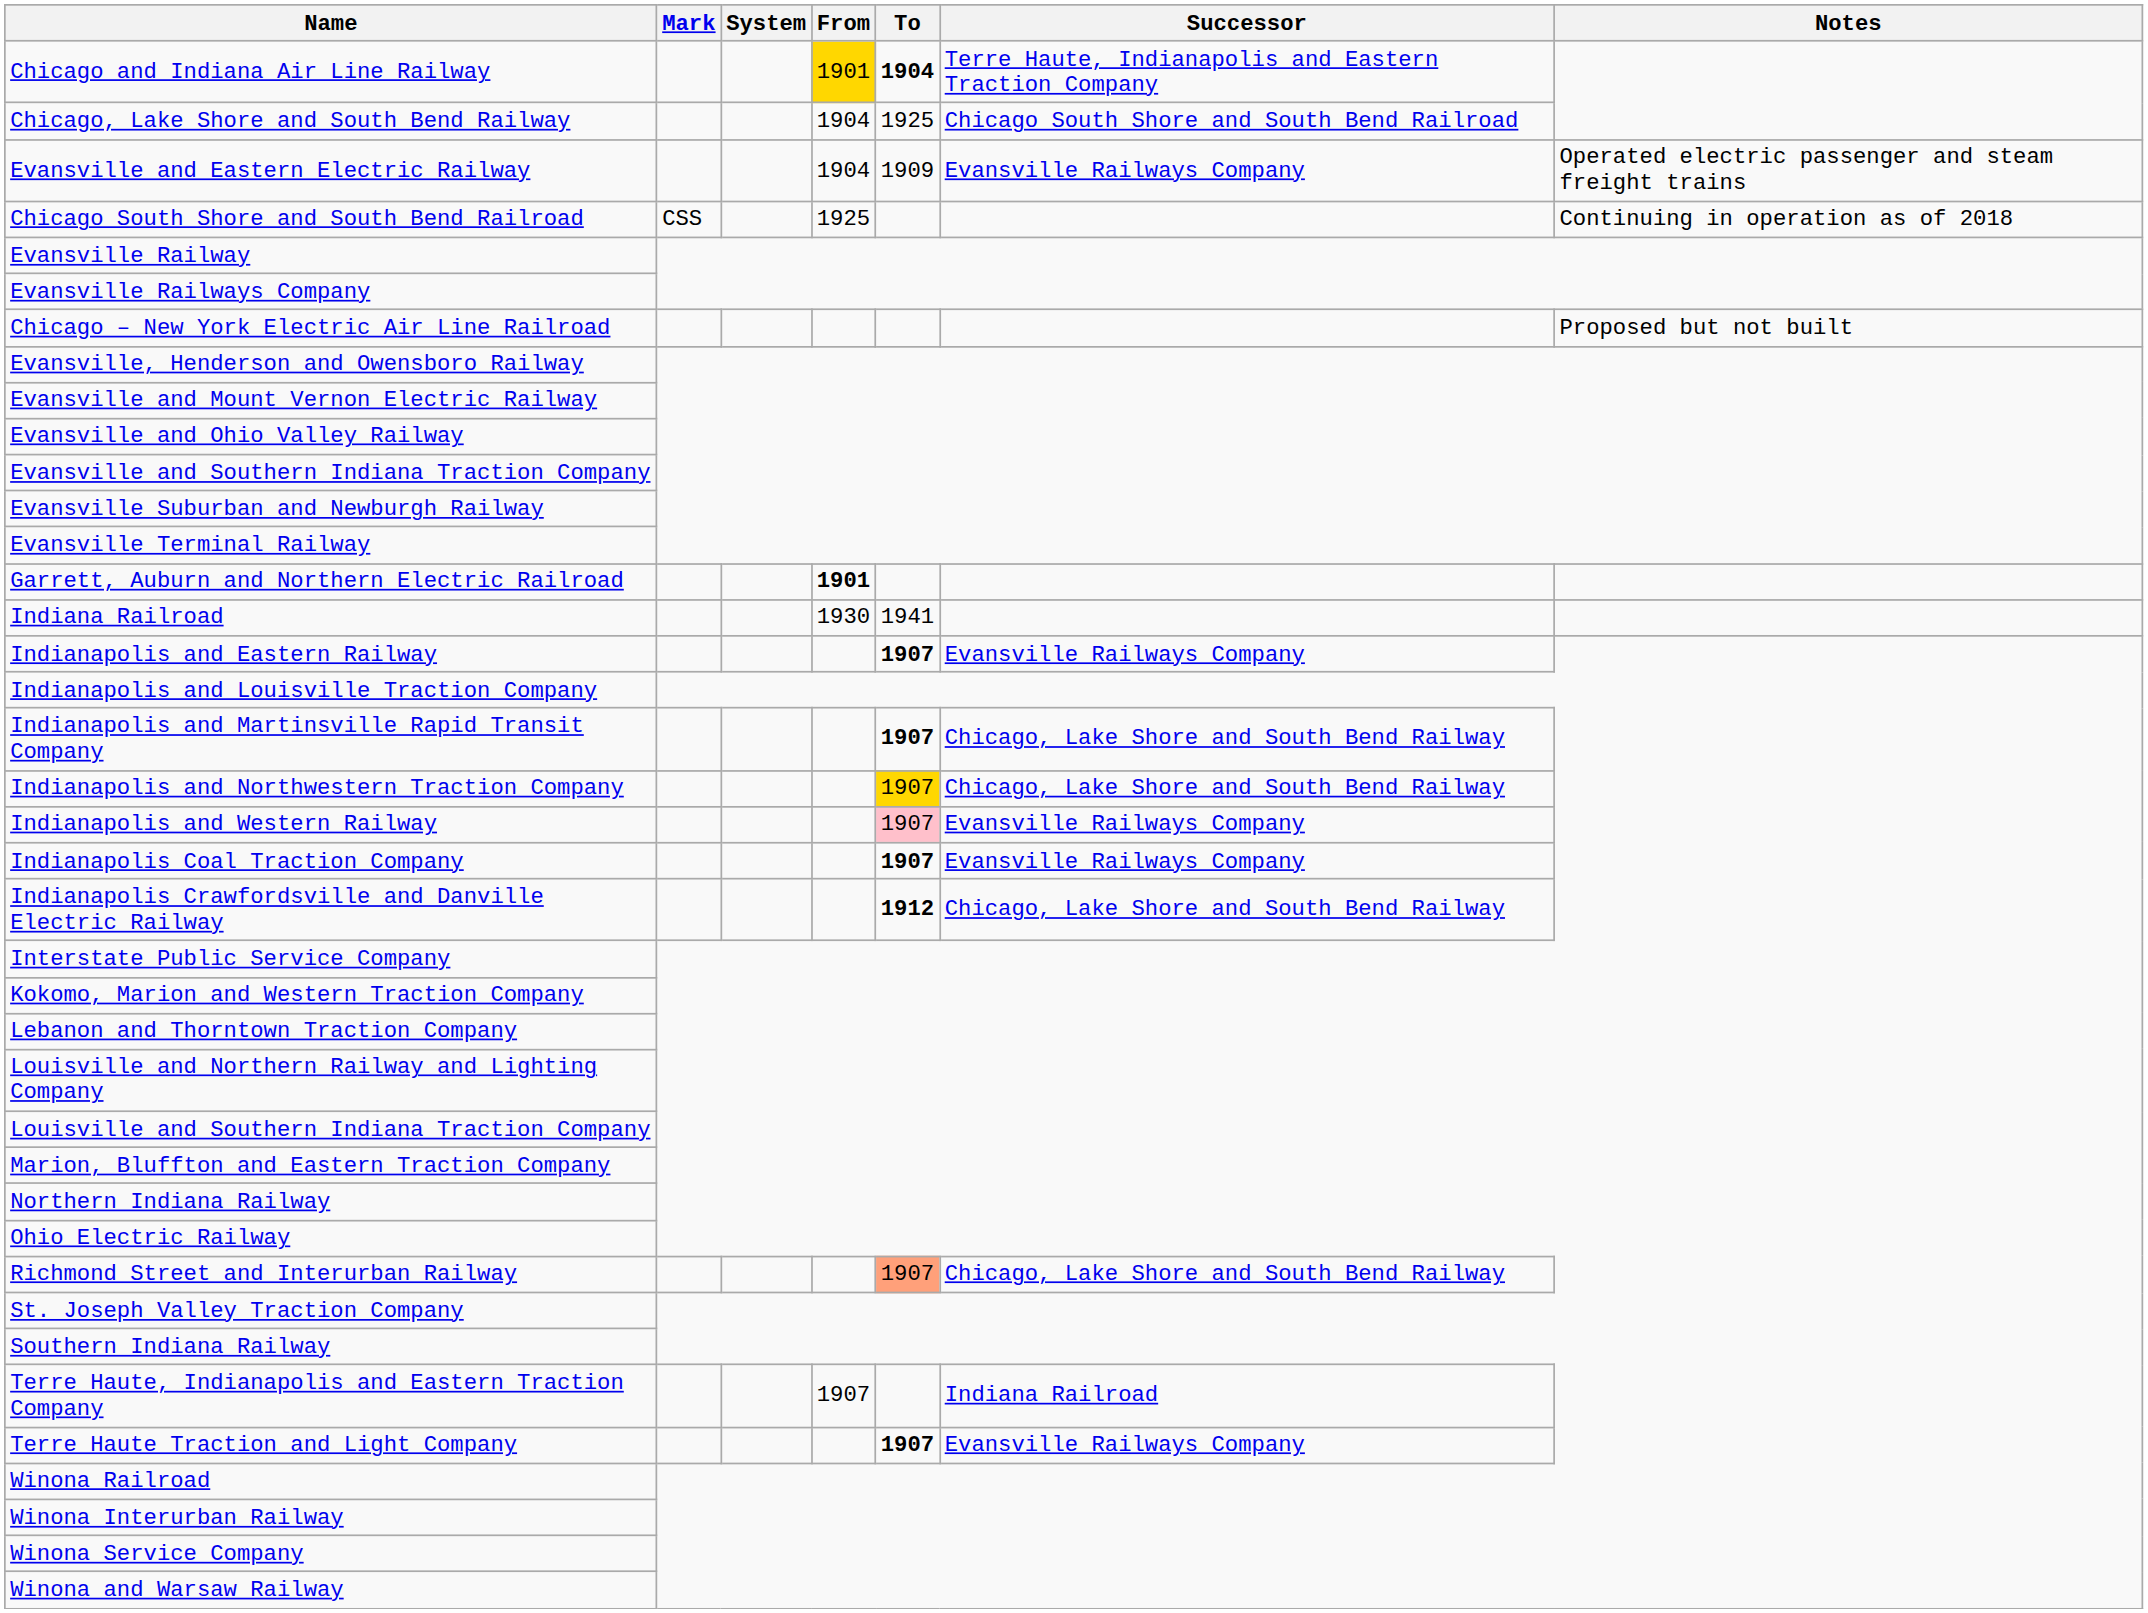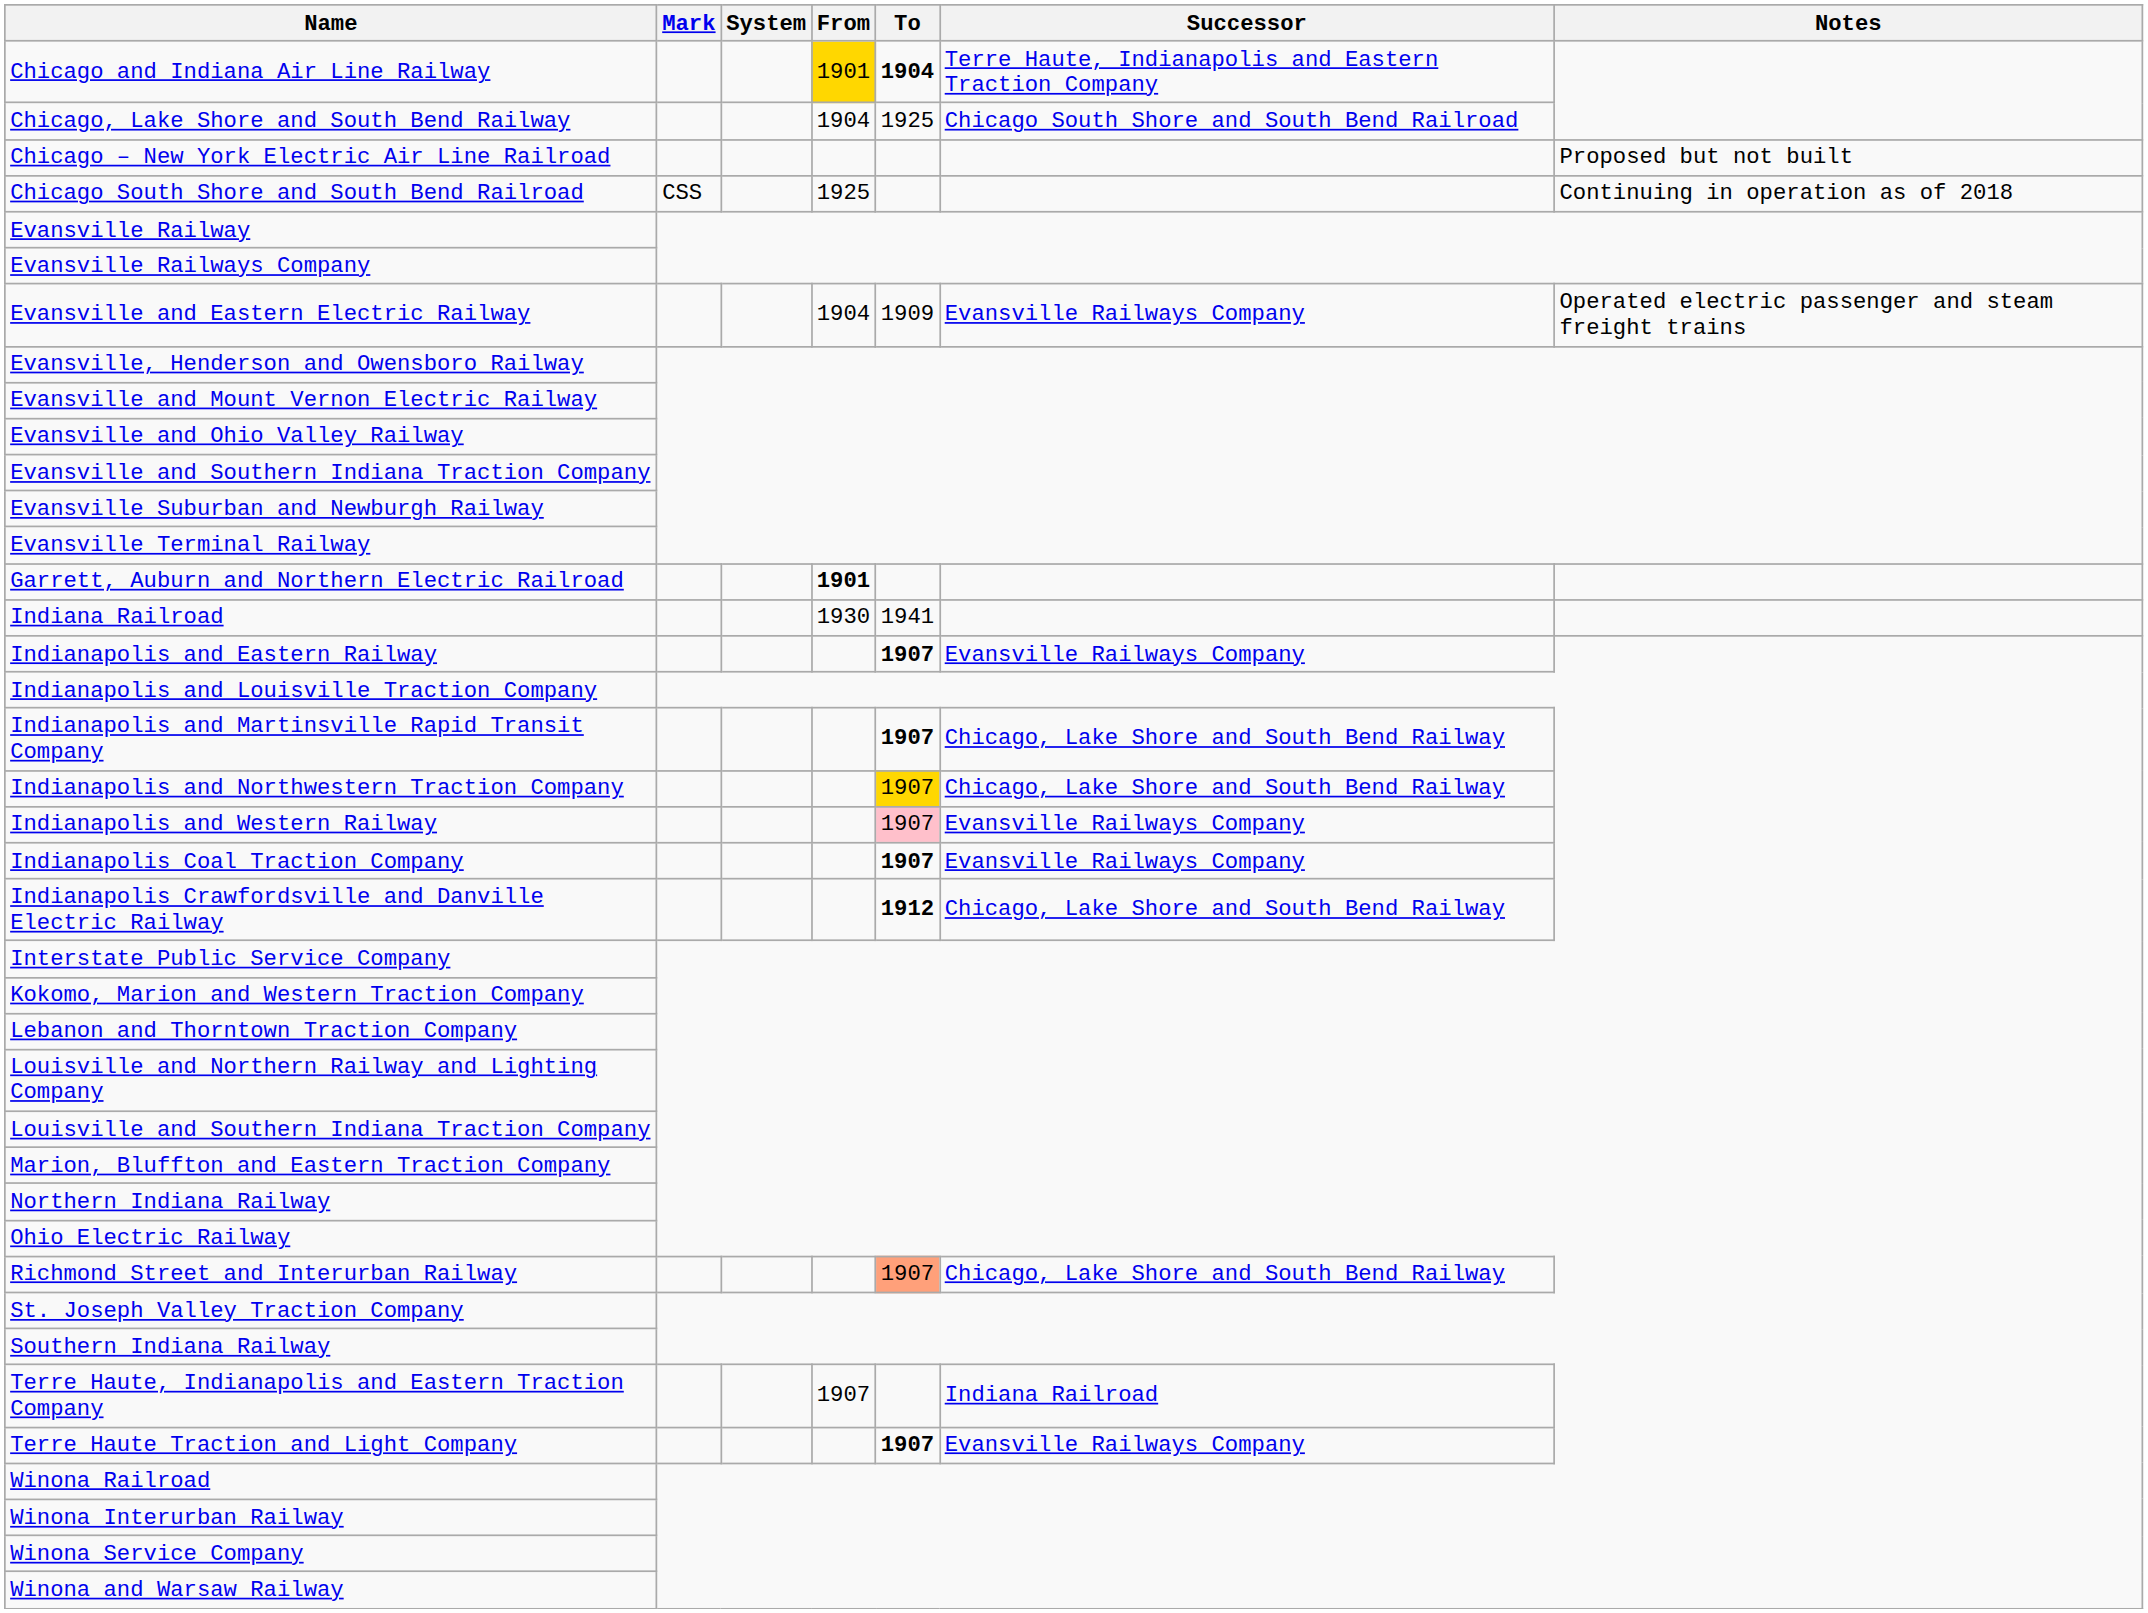rows swapped: Chicago – New York Electric Air Line Railroad <-> Evansville and Eastern Electric Railway
